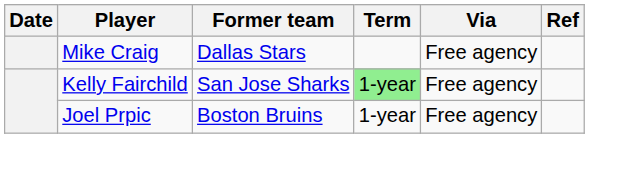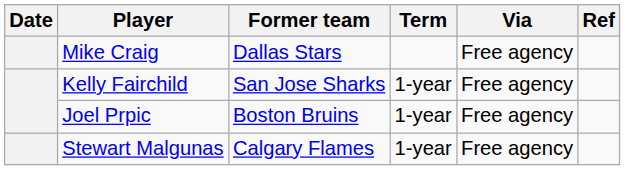Kelly Fairchild | Term: lightgreen background -> no background
+ row: Stewart Malgunas | Calgary Flames | 1-year | Free agency
